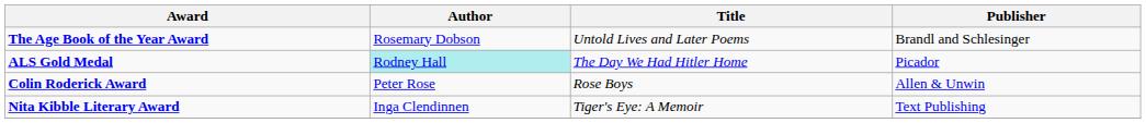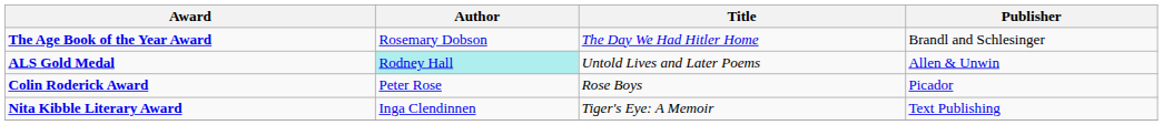The Age Book of the Year Award | Title: Untold Lives and Later Poems -> The Day We Had Hitler Home
ALS Gold Medal | Title: The Day We Had Hitler Home -> Untold Lives and Later Poems
ALS Gold Medal | Publisher: Picador -> Allen & Unwin
Colin Roderick Award | Publisher: Allen & Unwin -> Picador
